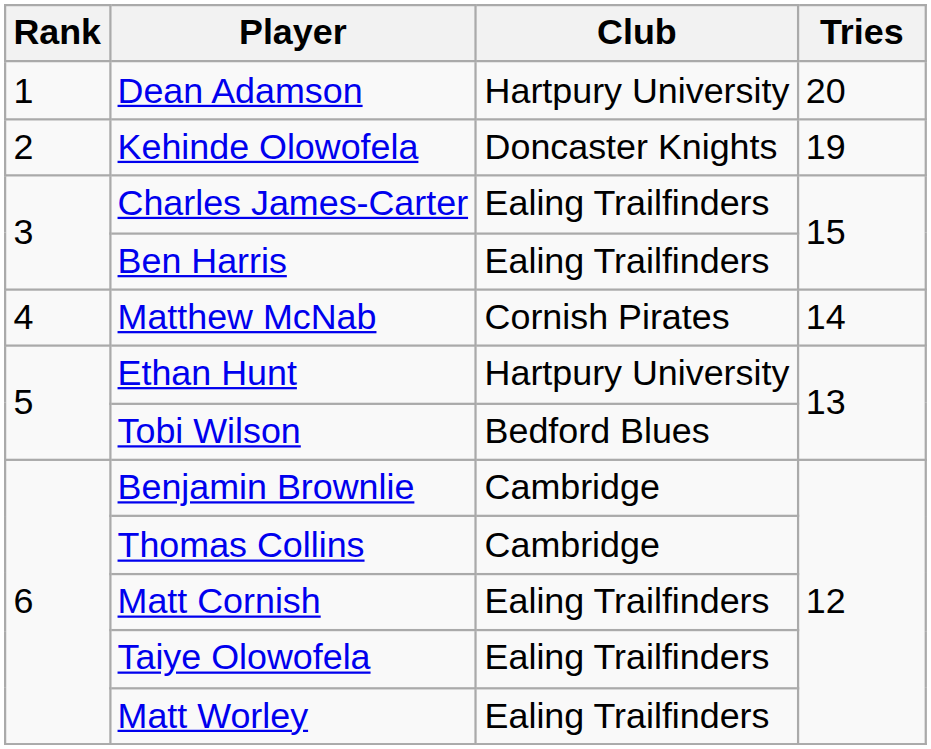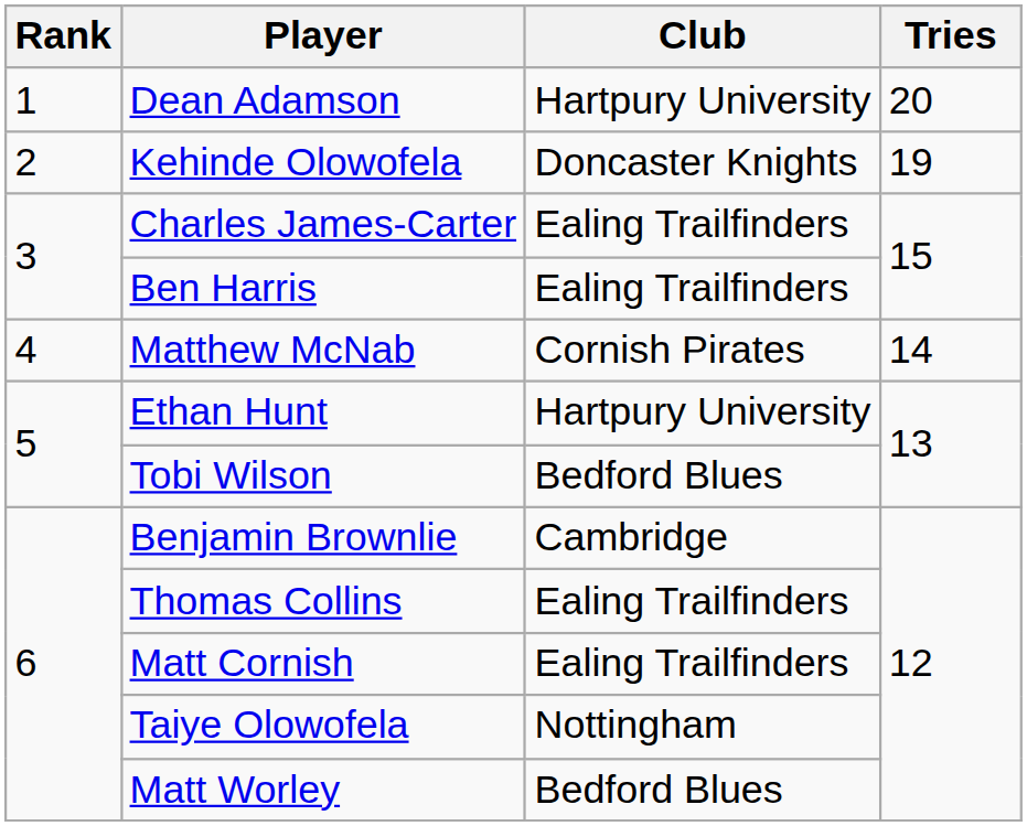Thomas Collins | Club: Cambridge -> Ealing Trailfinders
Taiye Olowofela | Club: Ealing Trailfinders -> Nottingham
Matt Worley | Club: Ealing Trailfinders -> Bedford Blues
